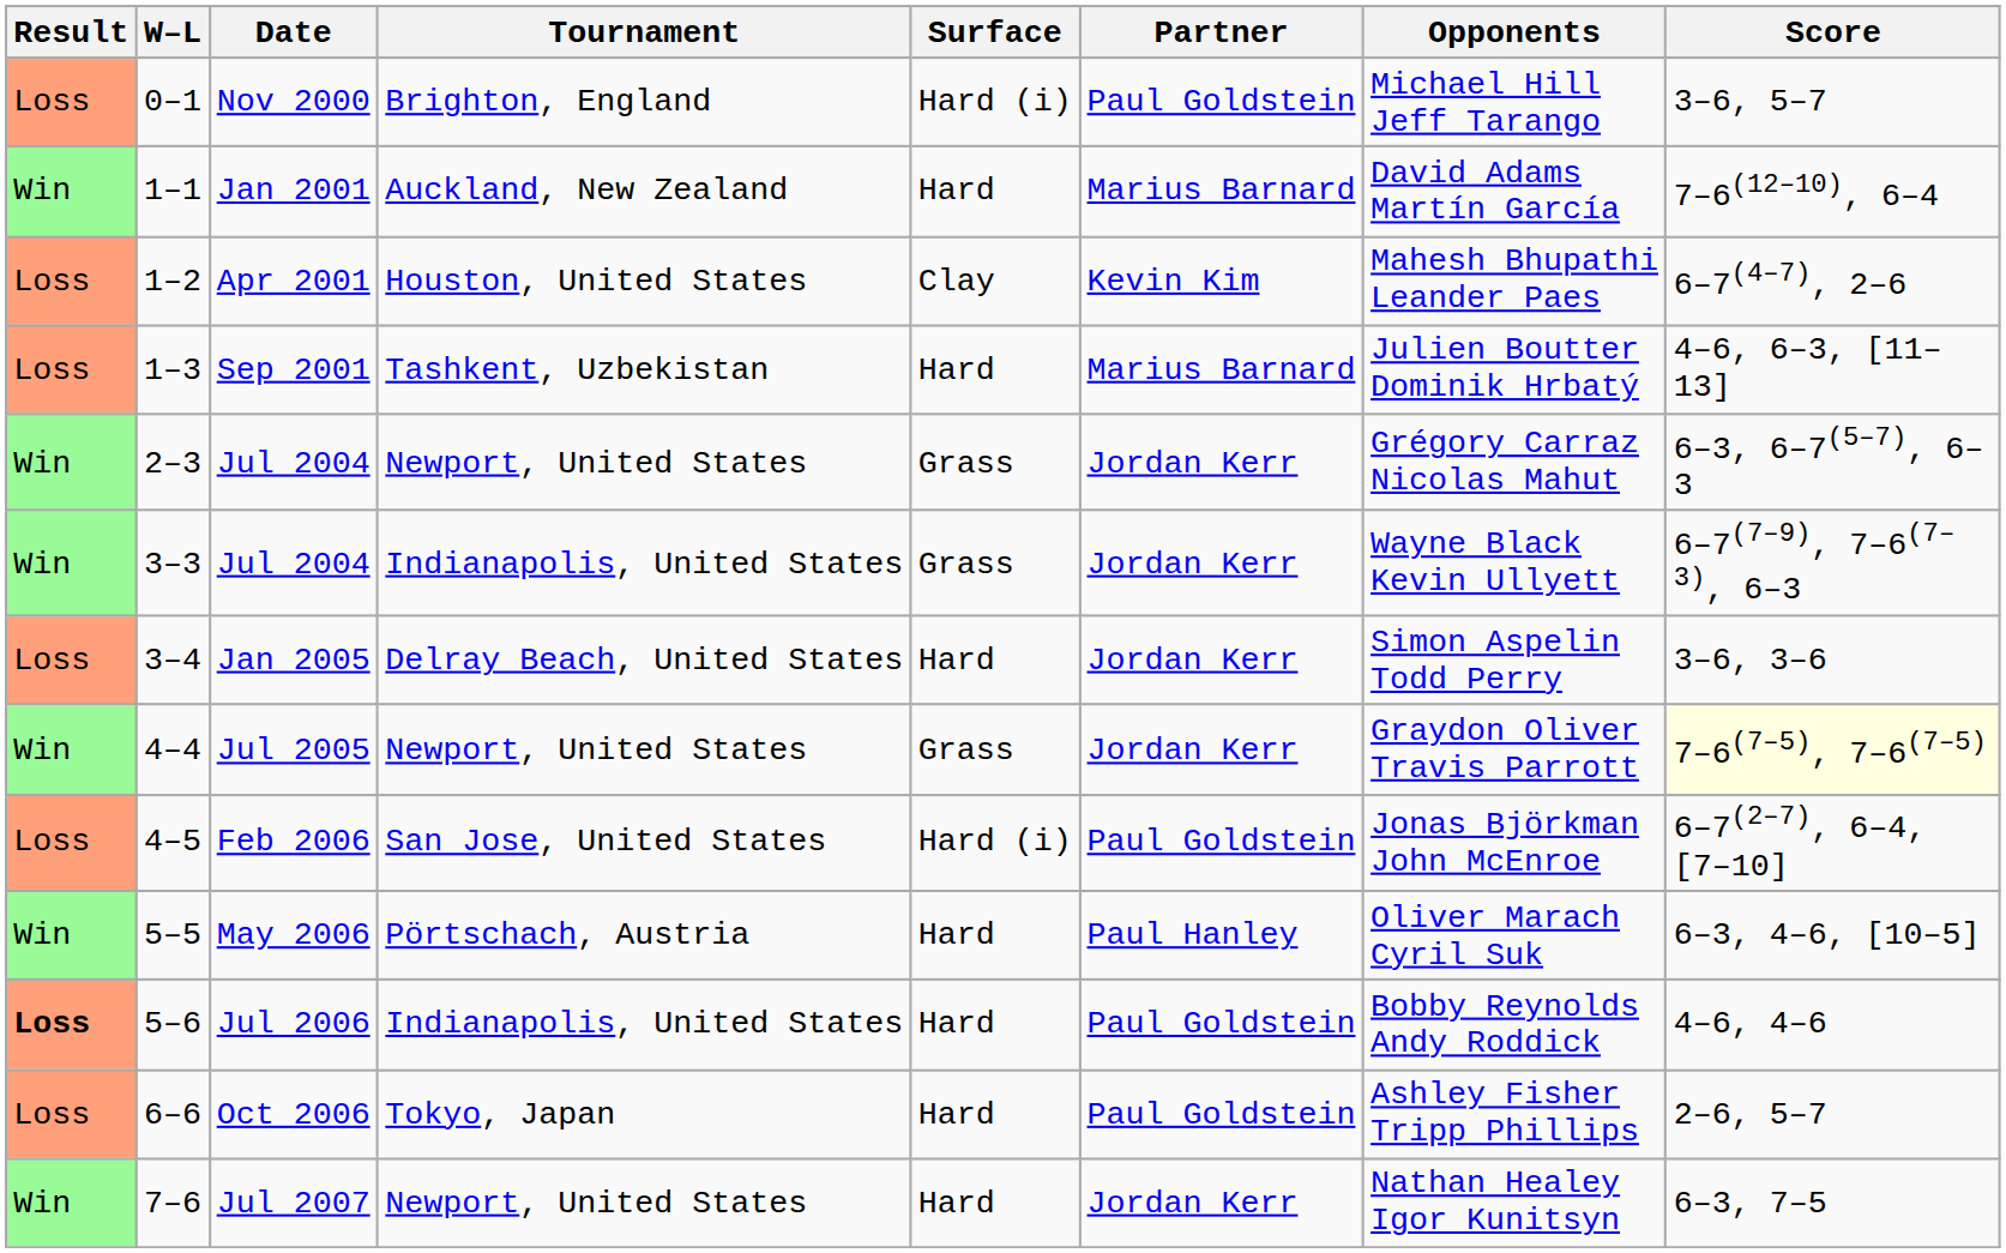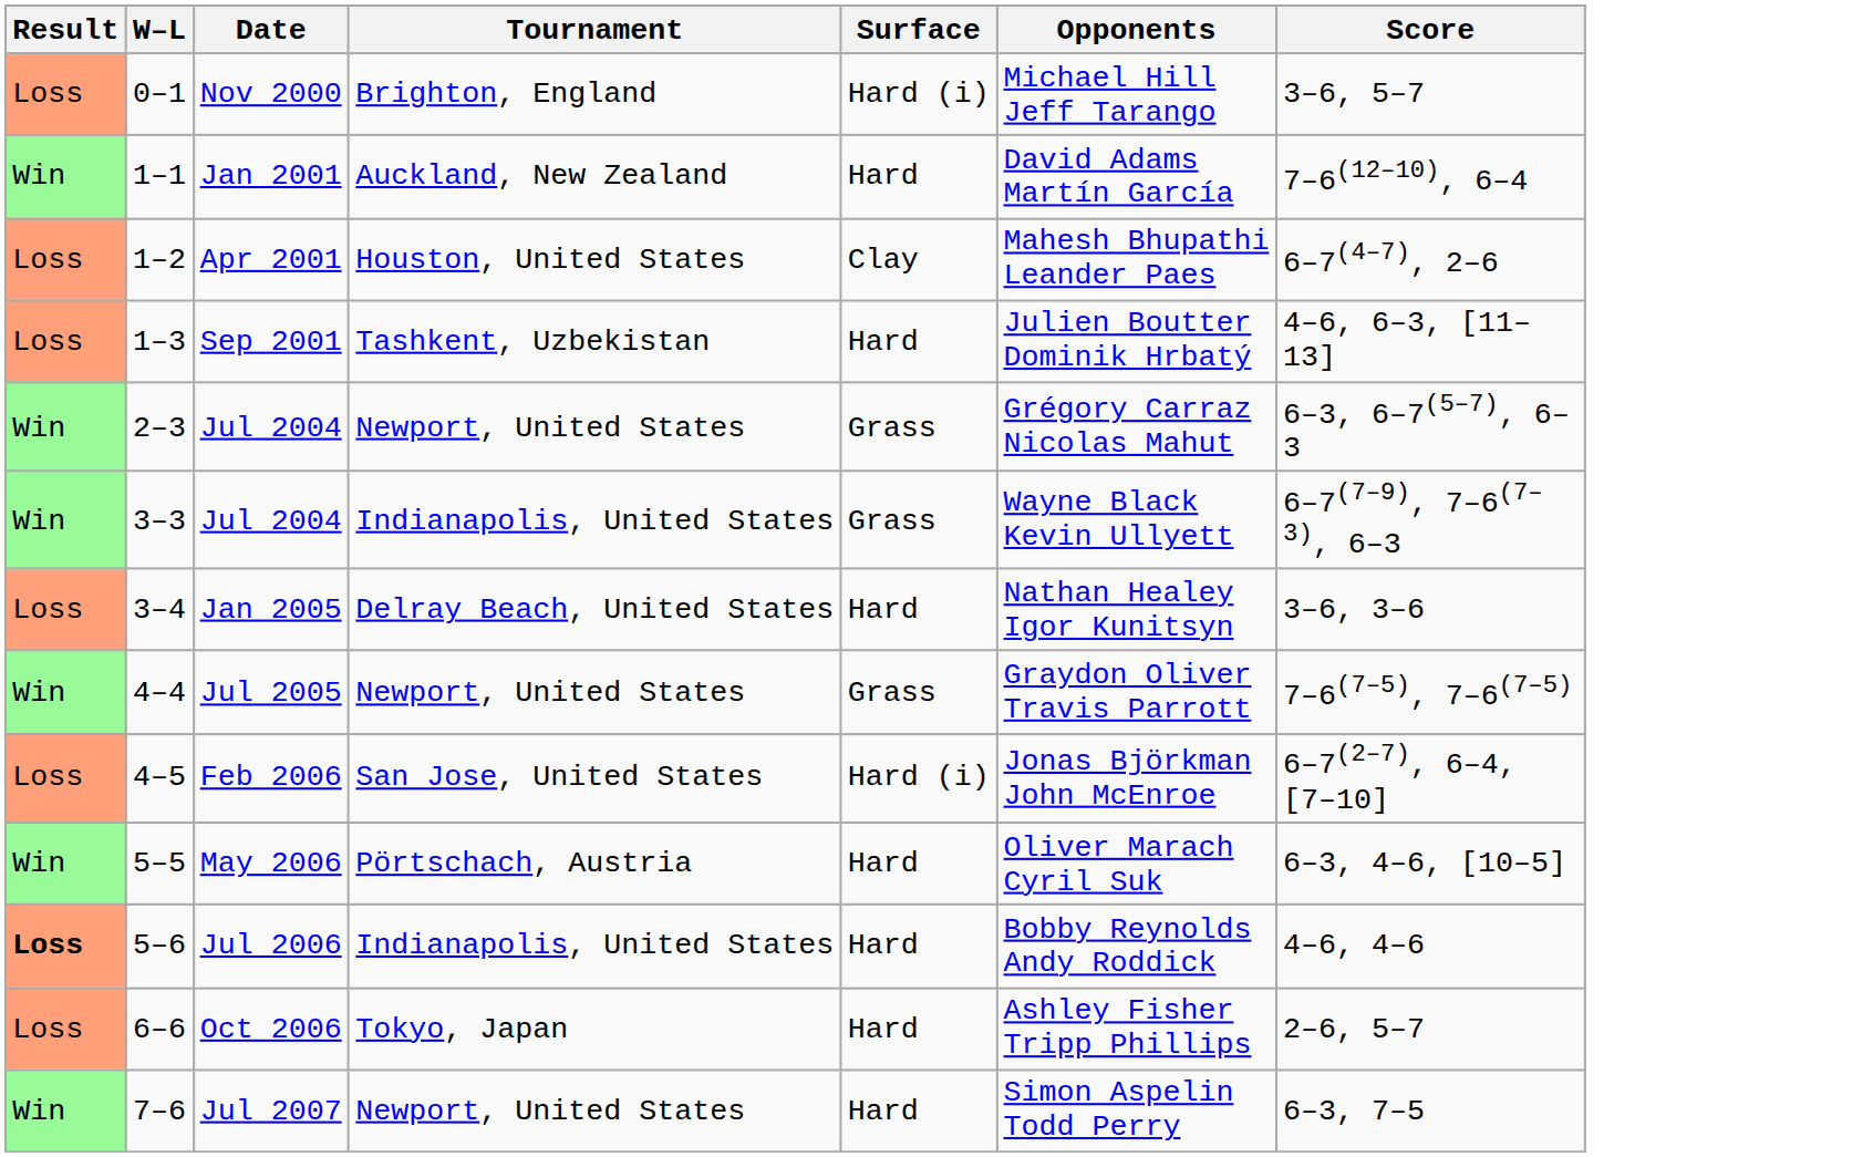- column: Partner | Paul Goldstein | Marius Barnard | Kevin Kim | Marius Barnard | Jordan Kerr | Jordan Kerr | Jordan Kerr | Jordan Kerr | Paul Goldstein | Paul Hanley | Paul Goldstein | Paul Goldstein | Jordan Kerr
Jan 2005 | Opponents: Simon Aspelin Todd Perry -> Nathan Healey Igor Kunitsyn
Jul 2005 | Score: lightyellow background -> no background
Jul 2007 | Opponents: Nathan Healey Igor Kunitsyn -> Simon Aspelin Todd Perry
